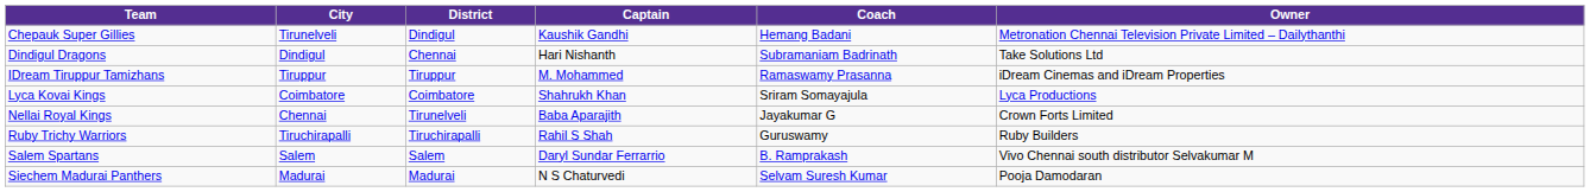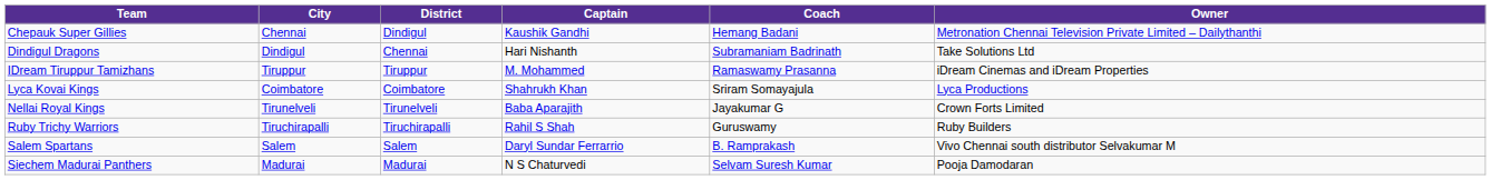Chepauk Super Gillies | City: Tirunelveli -> Chennai
Nellai Royal Kings | City: Chennai -> Tirunelveli
